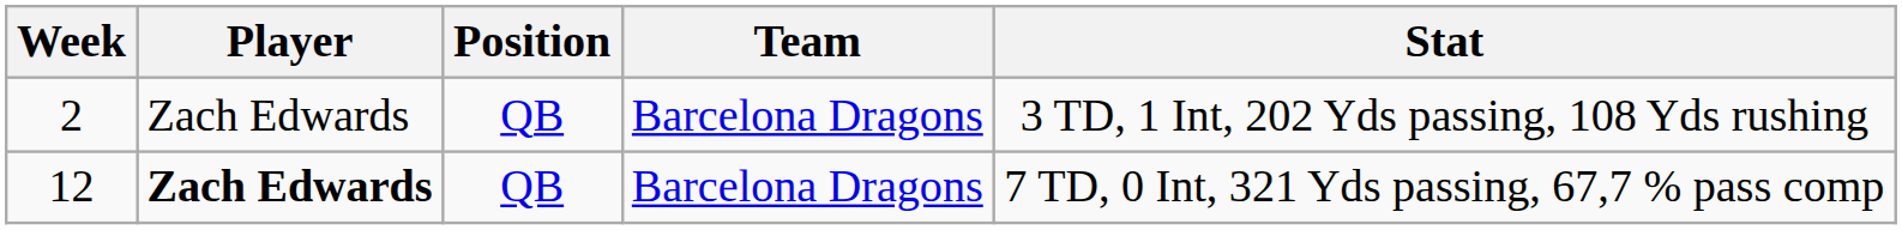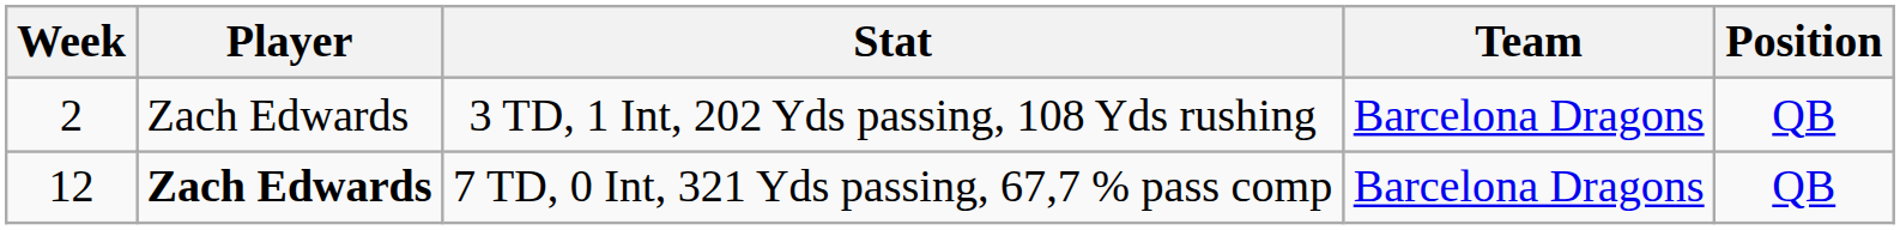columns swapped: Position <-> Stat
